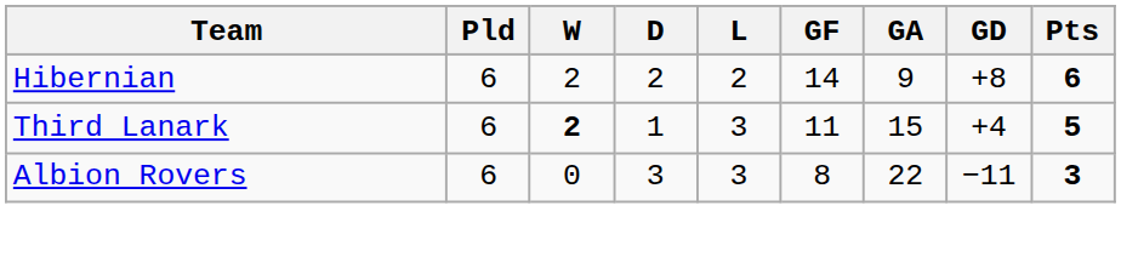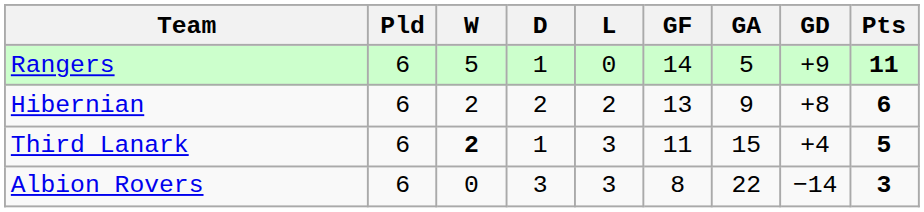+ row: Rangers | 6 | 5 | 1 | 0 | 14 | 5 | +9 | 11
Hibernian | GF: 14 -> 13
Albion Rovers | GD: −11 -> −14
